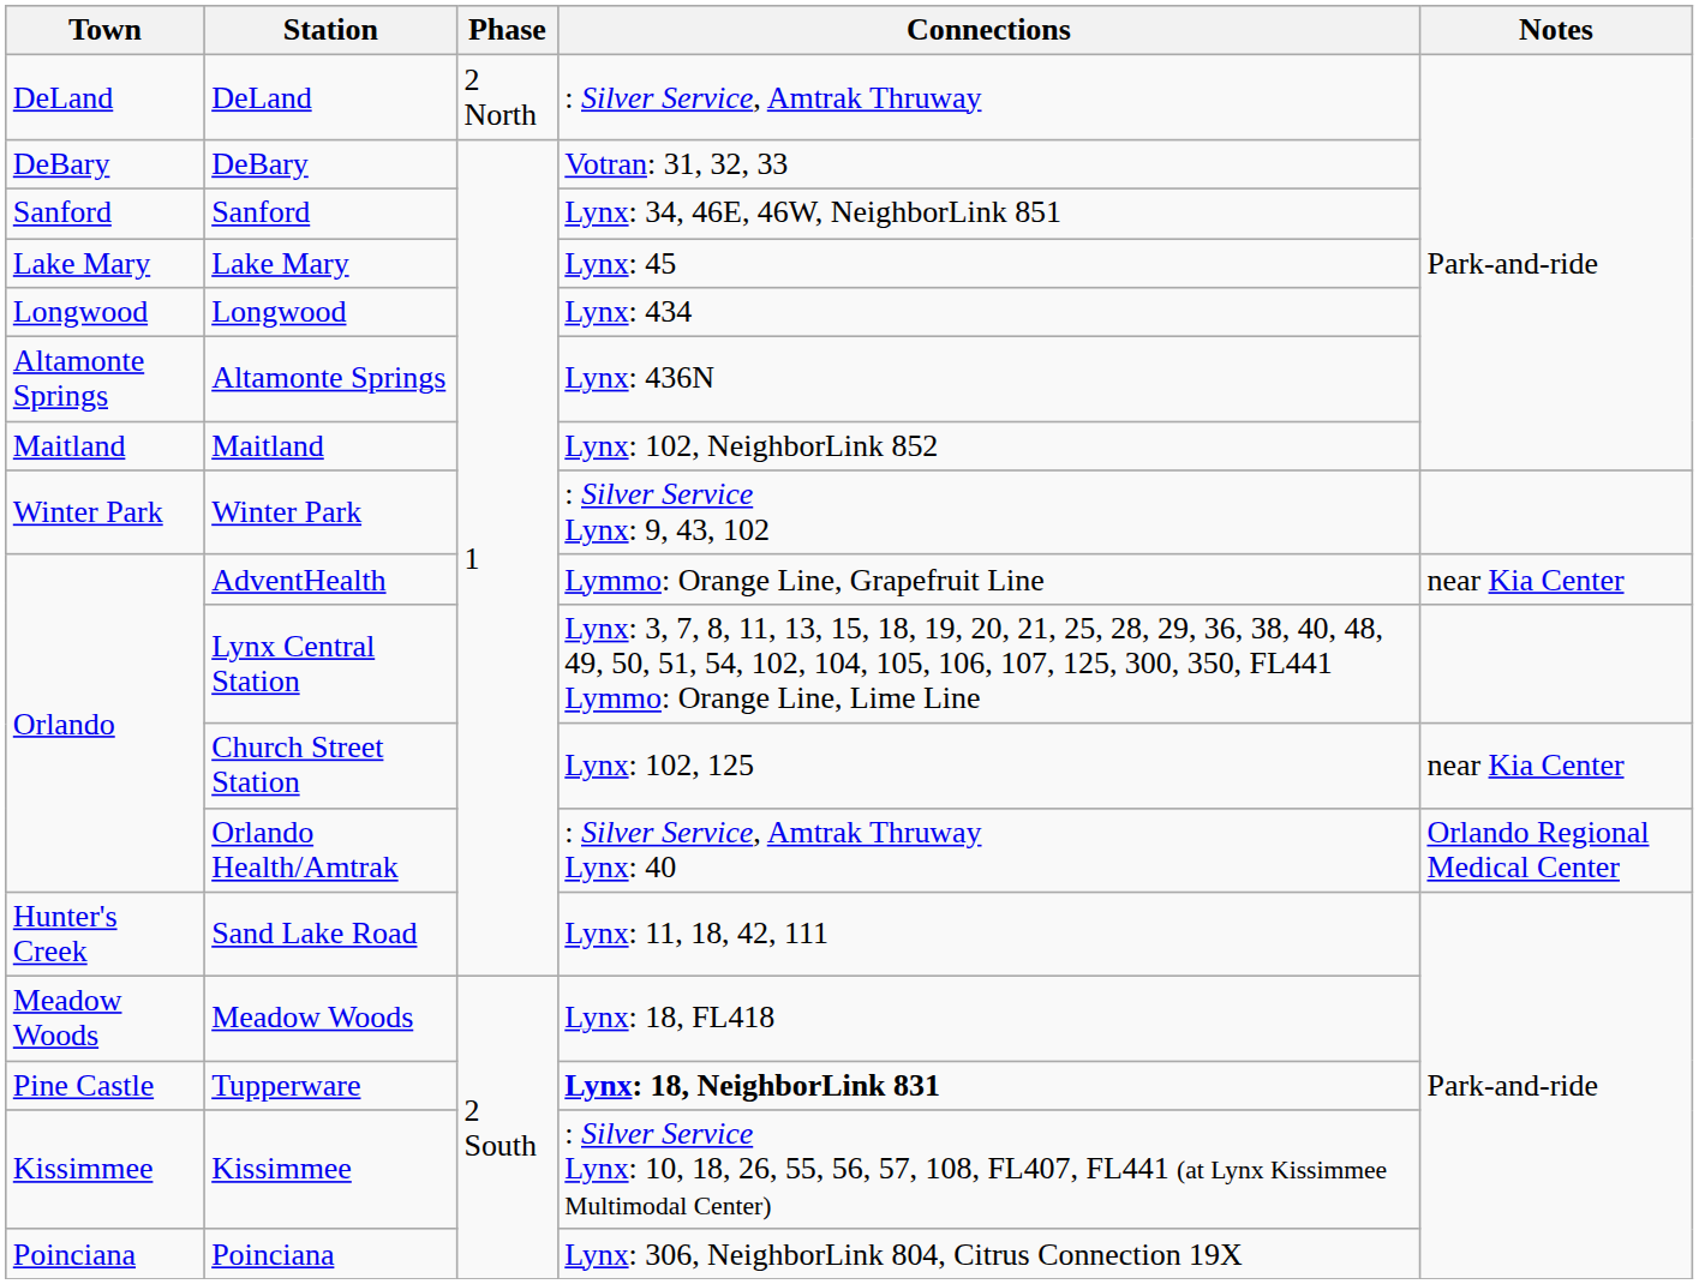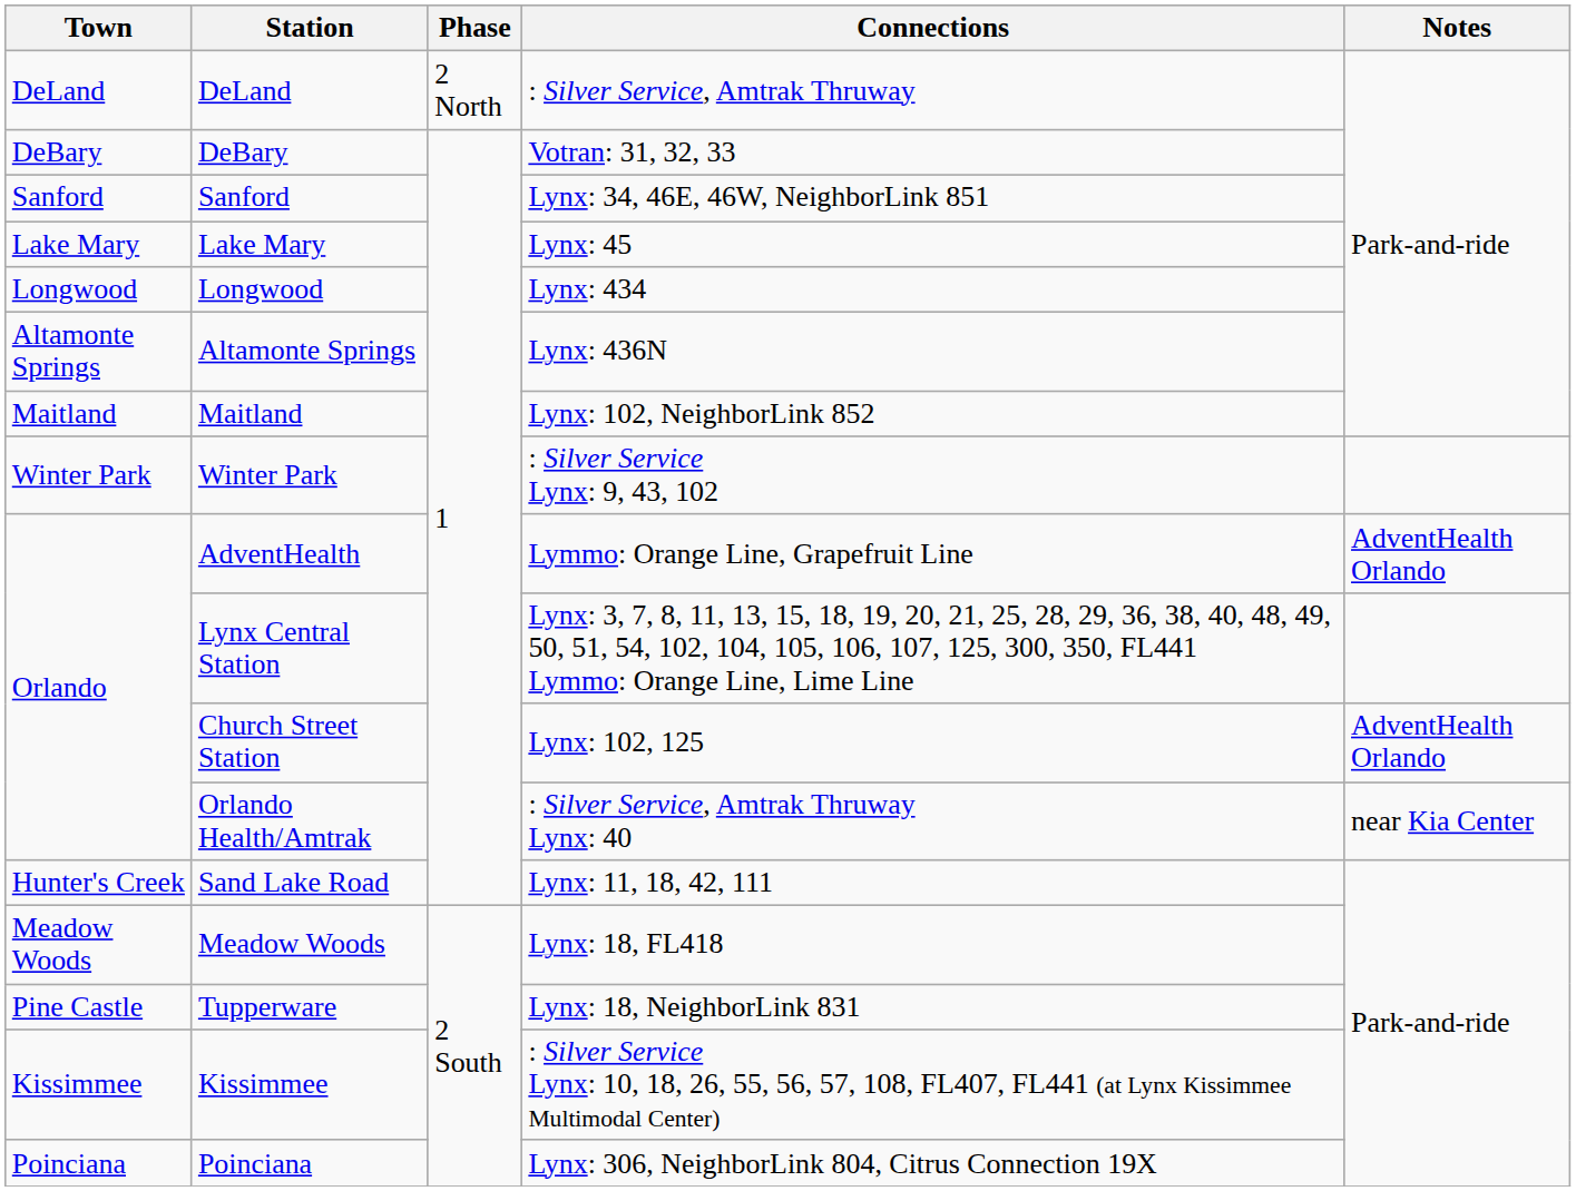AdventHealth | Notes: near Kia Center -> AdventHealth Orlando
Church Street Station | Notes: near Kia Center -> AdventHealth Orlando
Orlando Health/Amtrak | Notes: Orlando Regional Medical Center -> near Kia Center
Tupperware | Connections: bold -> normal
